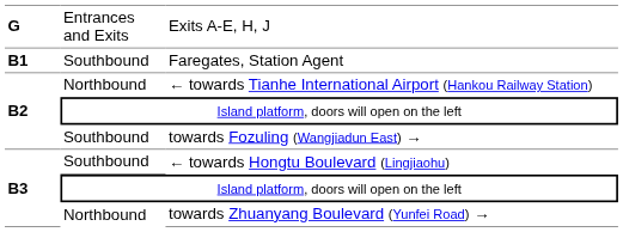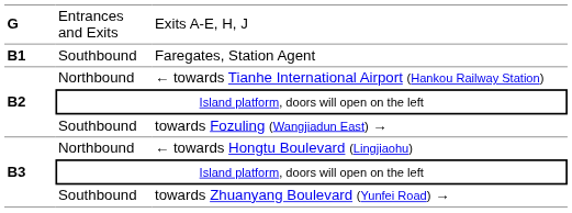← towards Hongtu Boulevard (Lingjiaohu) | column 2: Southbound -> Northbound
towards Zhuanyang Boulevard (Yunfei Road) → | column 2: Northbound -> Southbound
